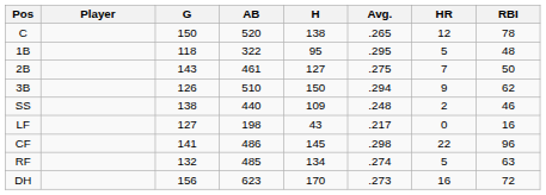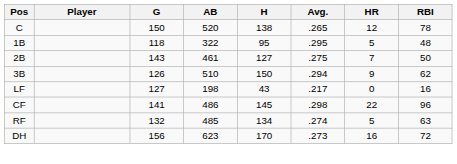- row: SS | 138 | 440 | 109 | .248 | 2 | 46
